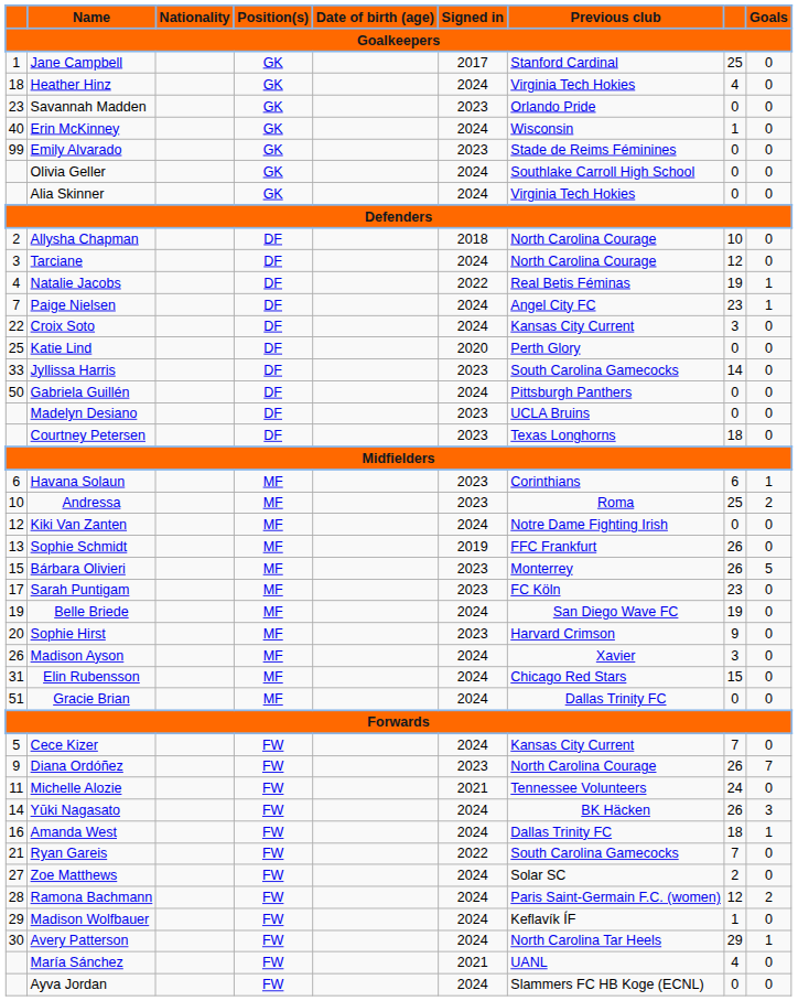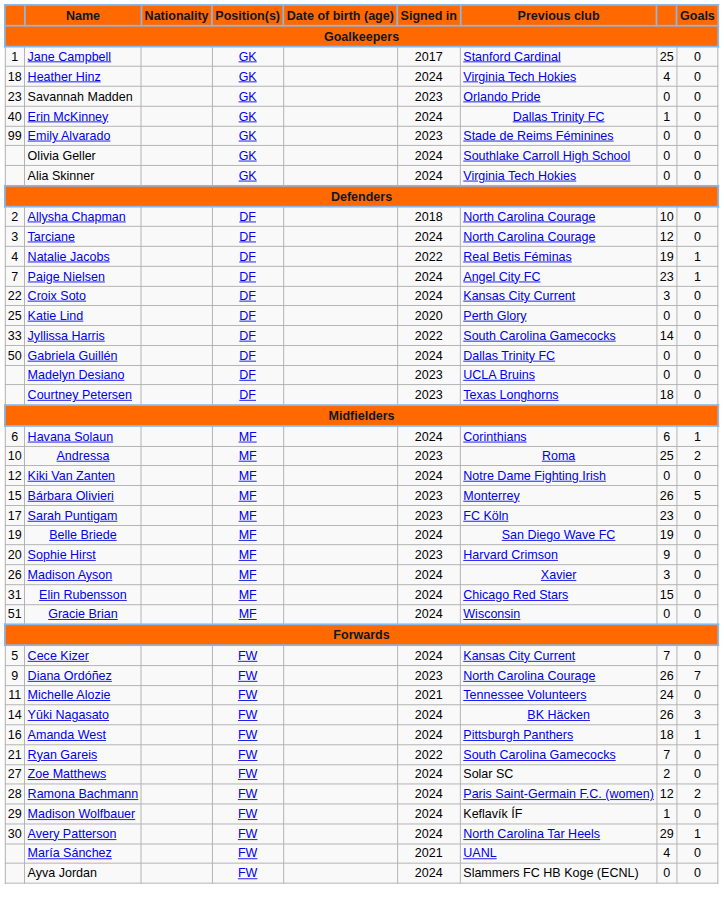Erin McKinney | Previous club: Wisconsin -> Dallas Trinity FC
Jyllissa Harris | Signed in: 2023 -> 2022
Gabriela Guillén | Previous club: Pittsburgh Panthers -> Dallas Trinity FC
Havana Solaun | Signed in: 2023 -> 2024
- row: 13 | Sophie Schmidt | MF | 2019 | FFC Frankfurt | 26 | 0
Gracie Brian | Previous club: Dallas Trinity FC -> Wisconsin
Amanda West | Previous club: Dallas Trinity FC -> Pittsburgh Panthers
